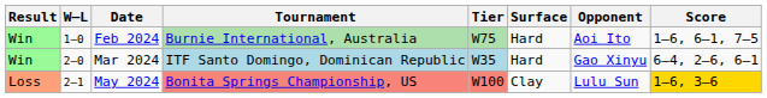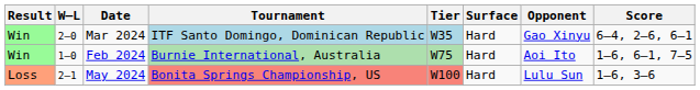rows swapped: Feb 2024 <-> Mar 2024
May 2024 | Surface: Clay -> Hard
May 2024 | Score: gold background -> no background
